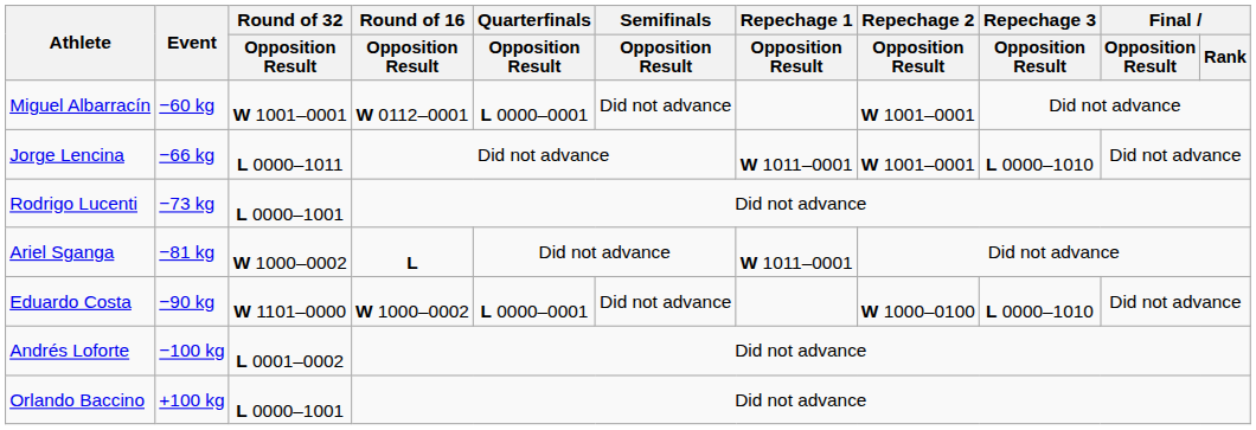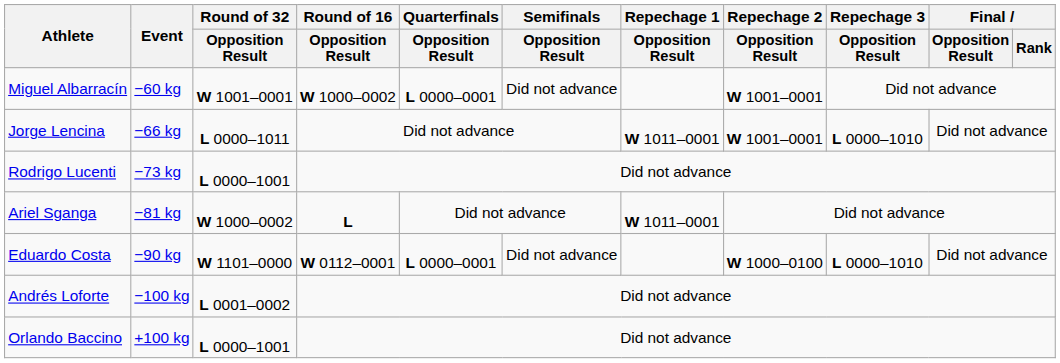Miguel Albarracín | Round of 16 / Opposition Result: W 0112–0001 -> W 1000–0002
Eduardo Costa | Round of 16 / Opposition Result: W 1000–0002 -> W 0112–0001
